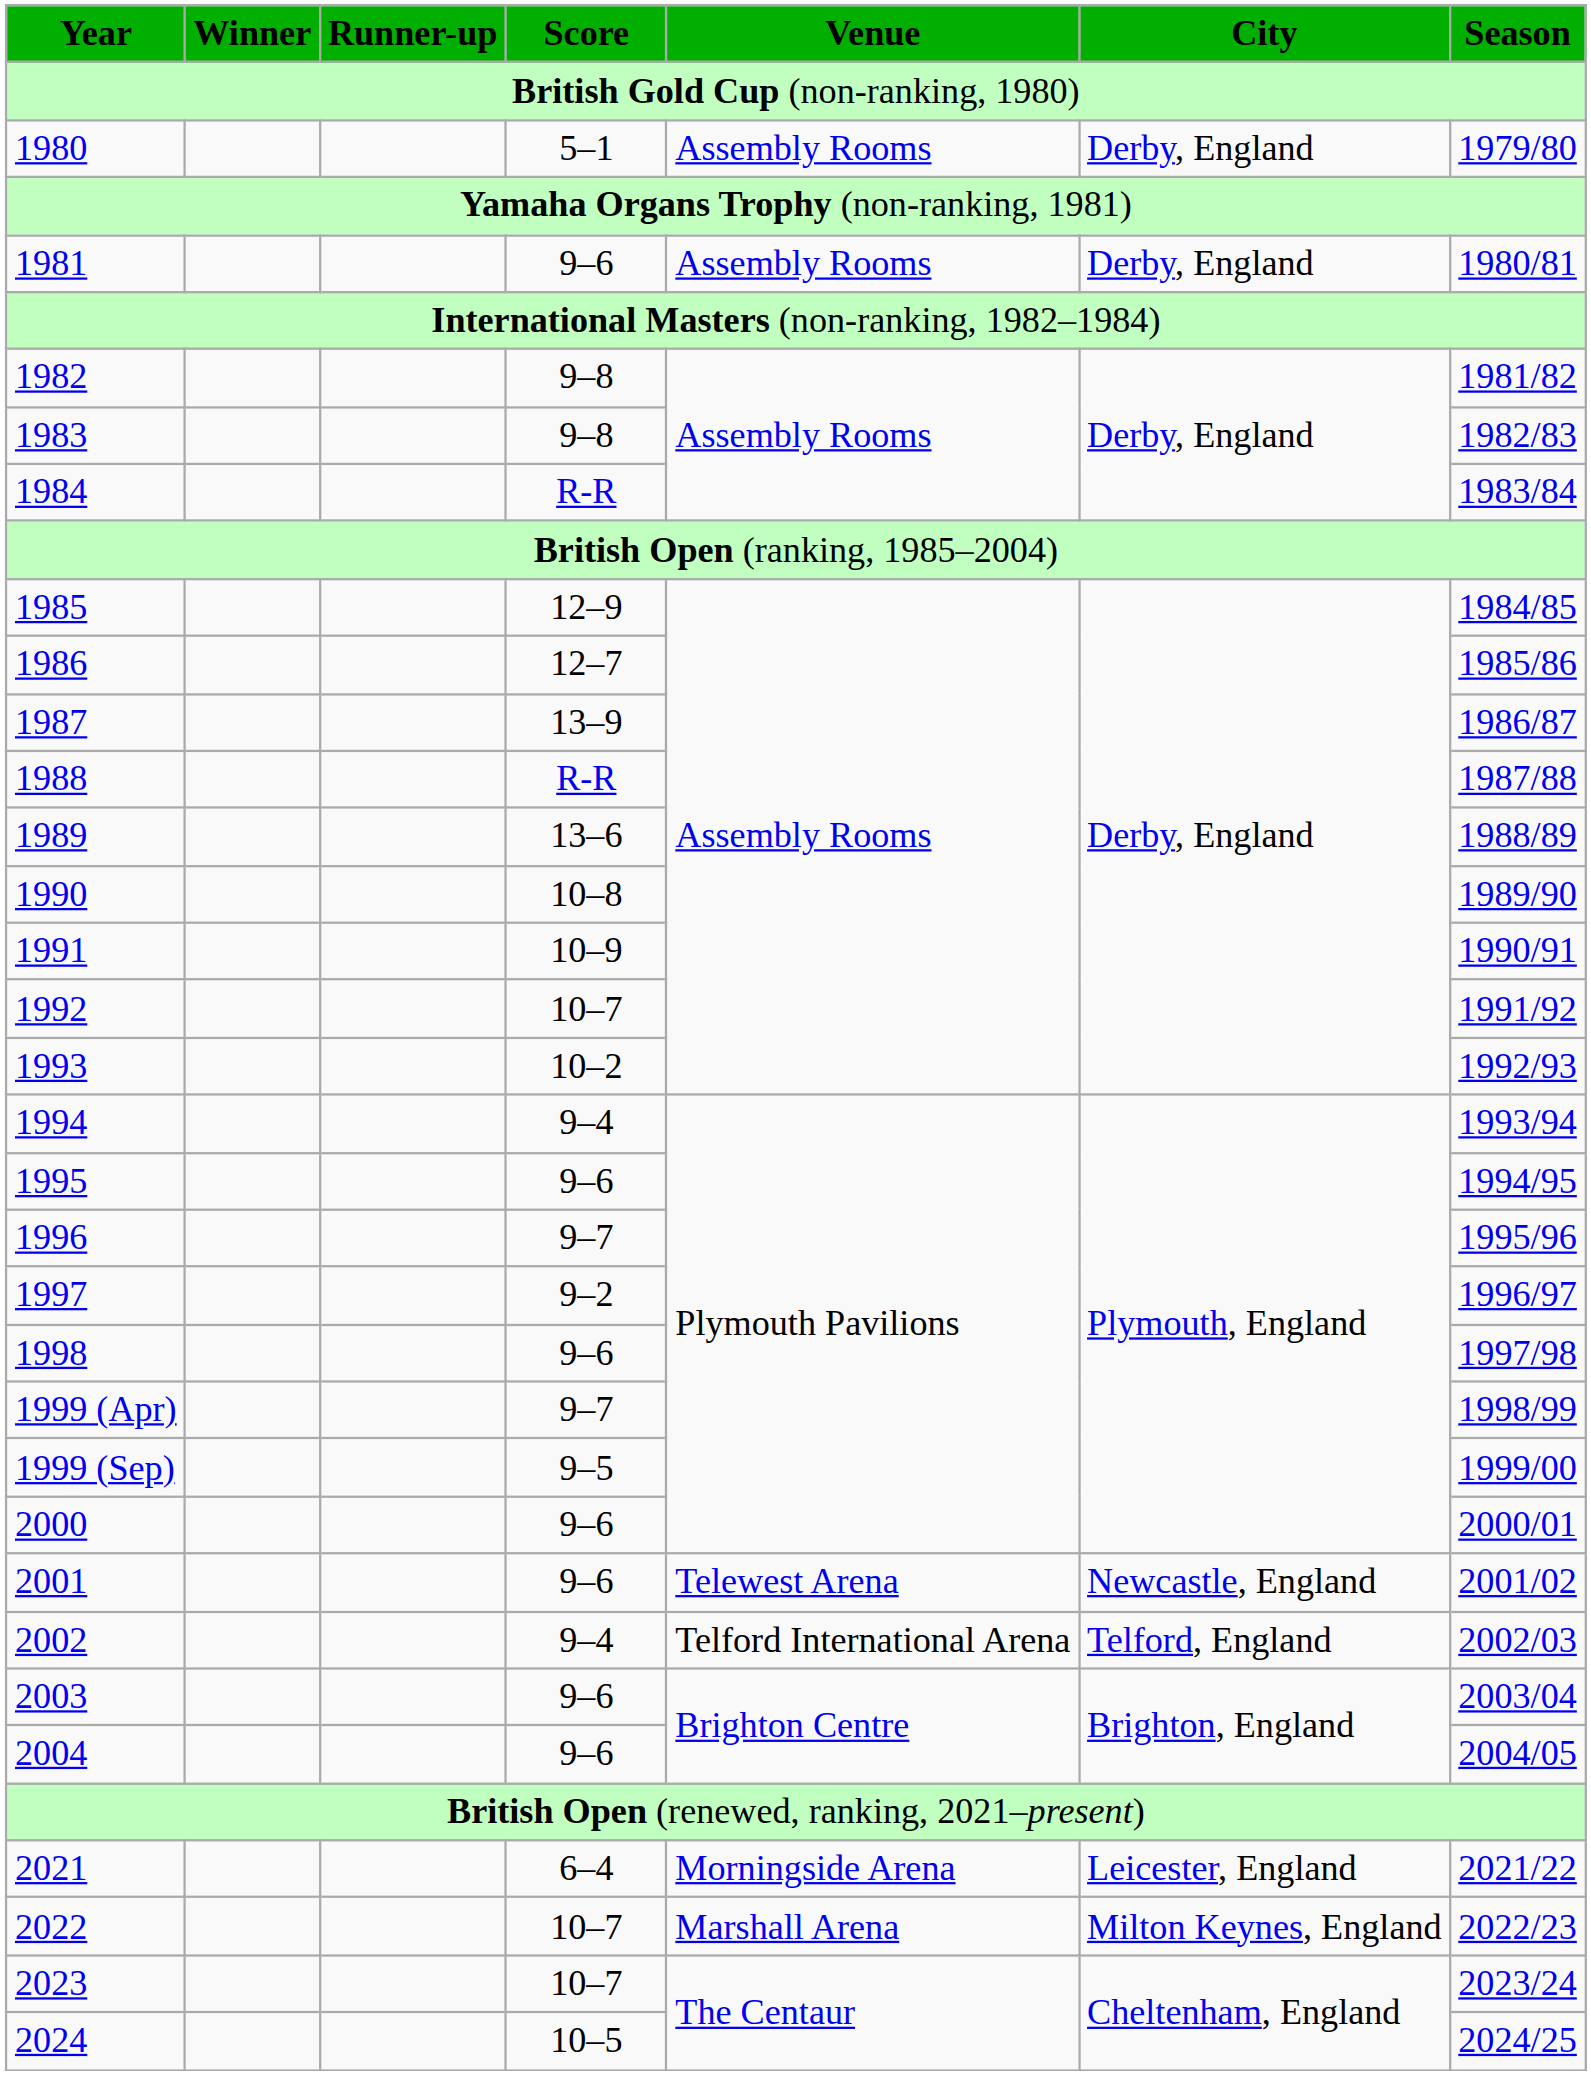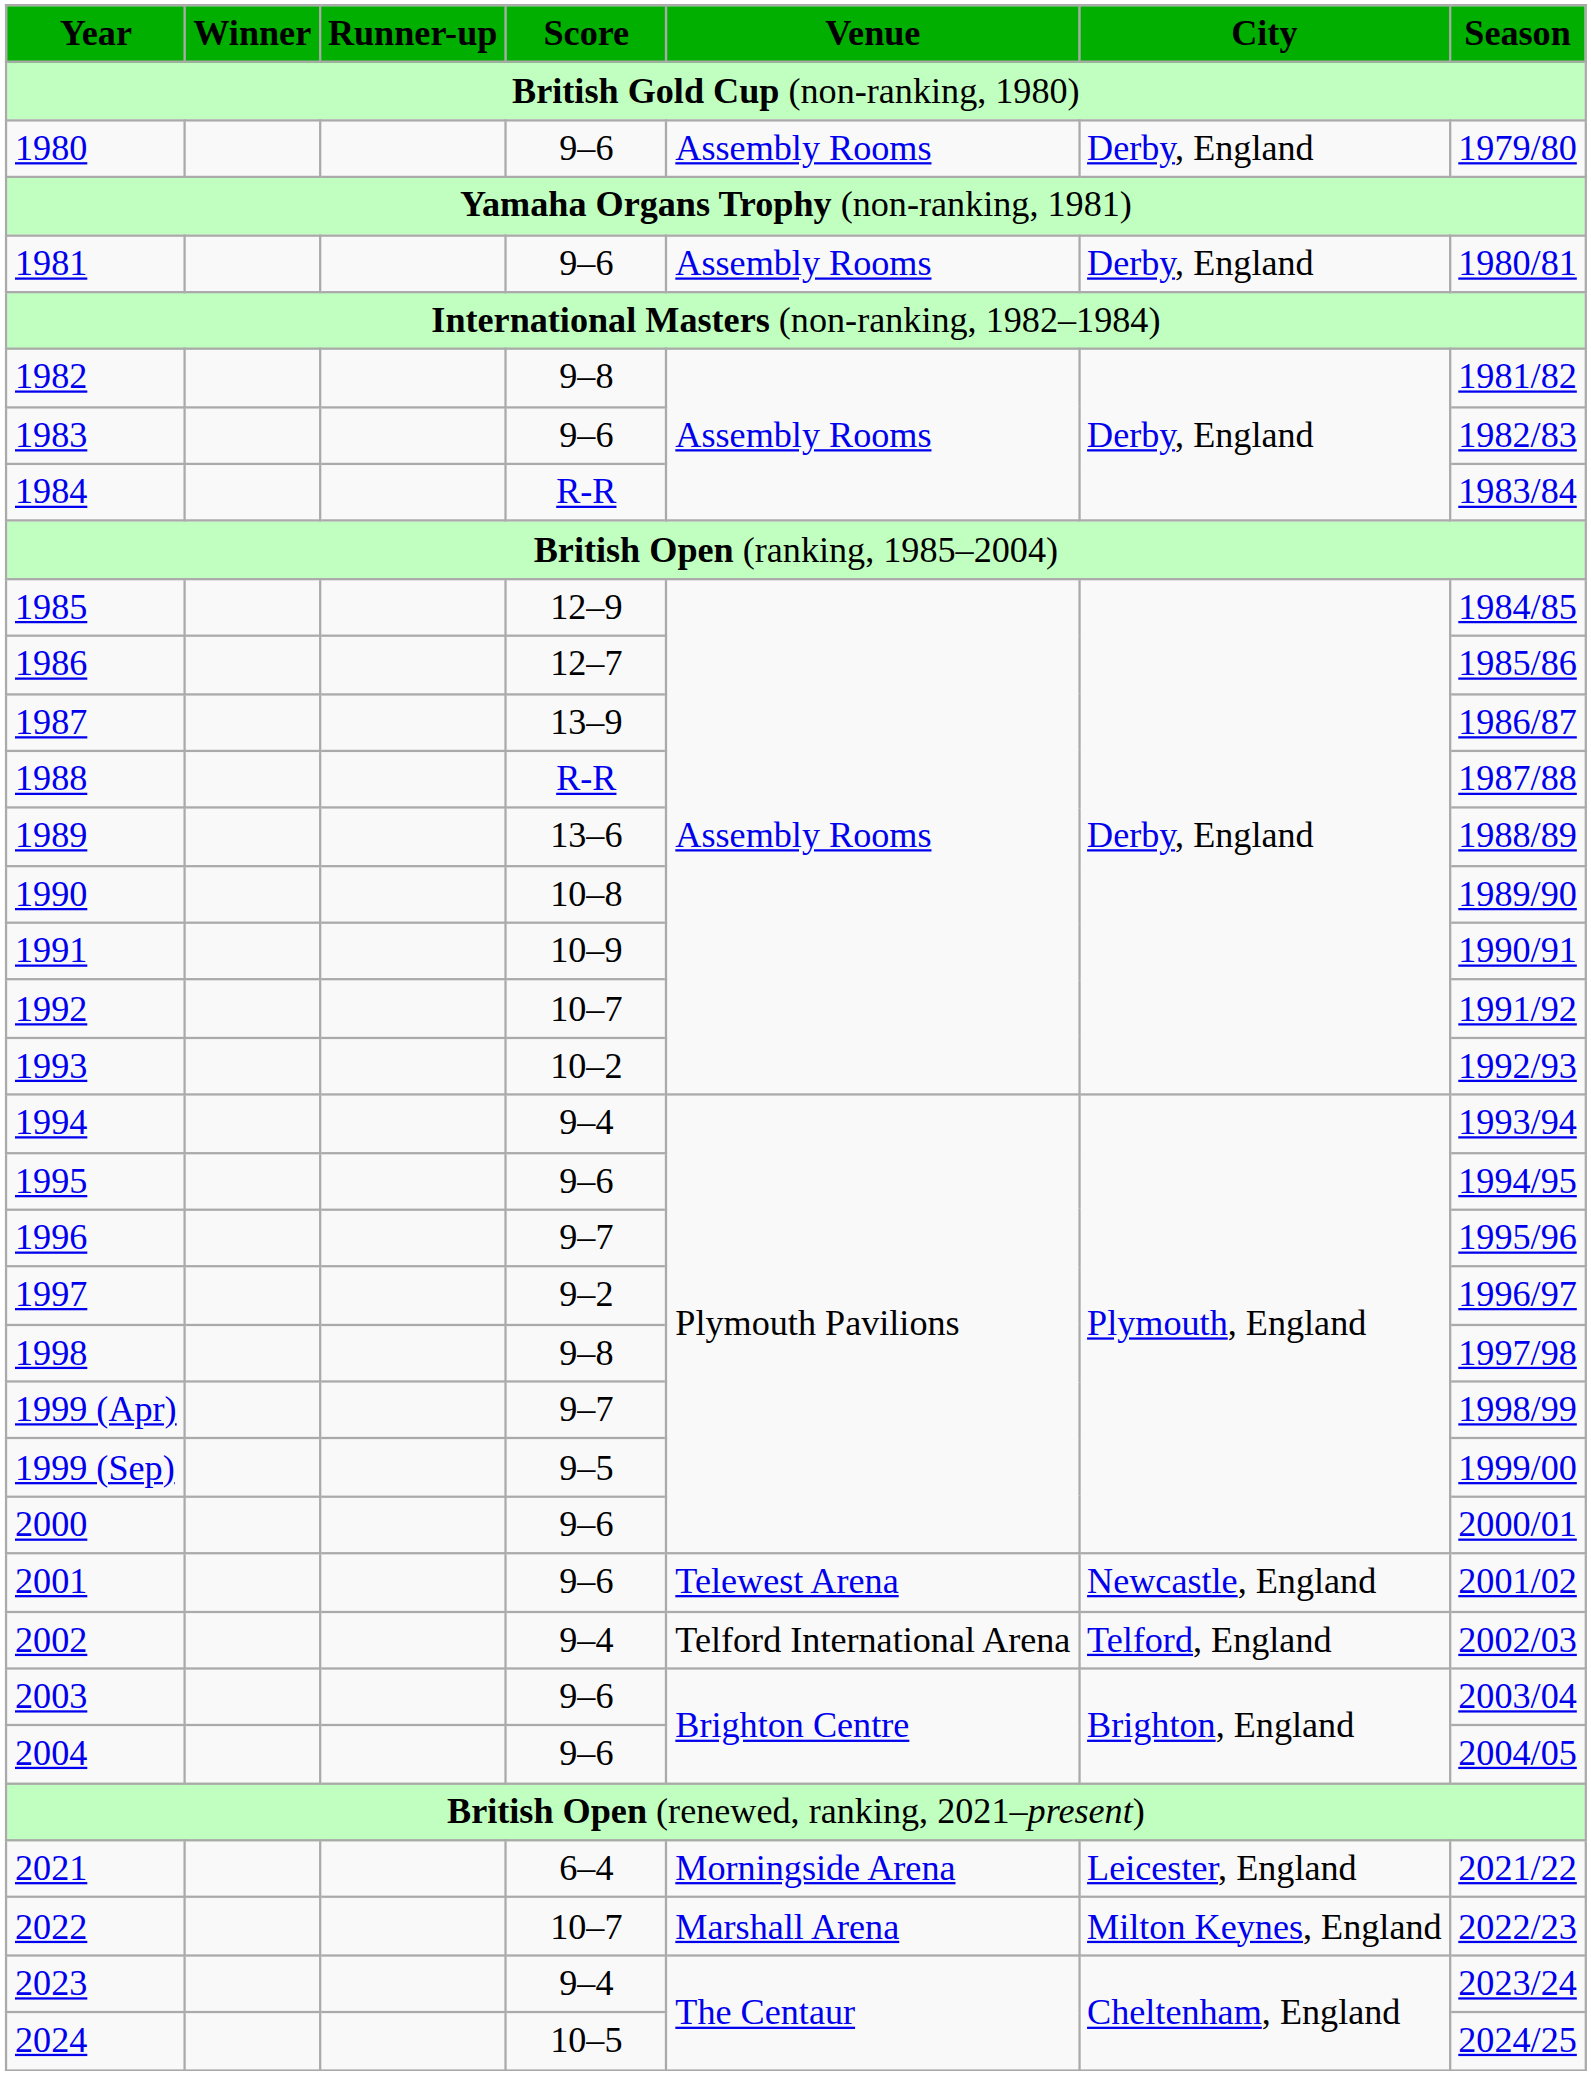1980 | Score: 5–1 -> 9–6
1983 | Score: 9–8 -> 9–6
1998 | Score: 9–6 -> 9–8
2023 | Score: 10–7 -> 9–4
